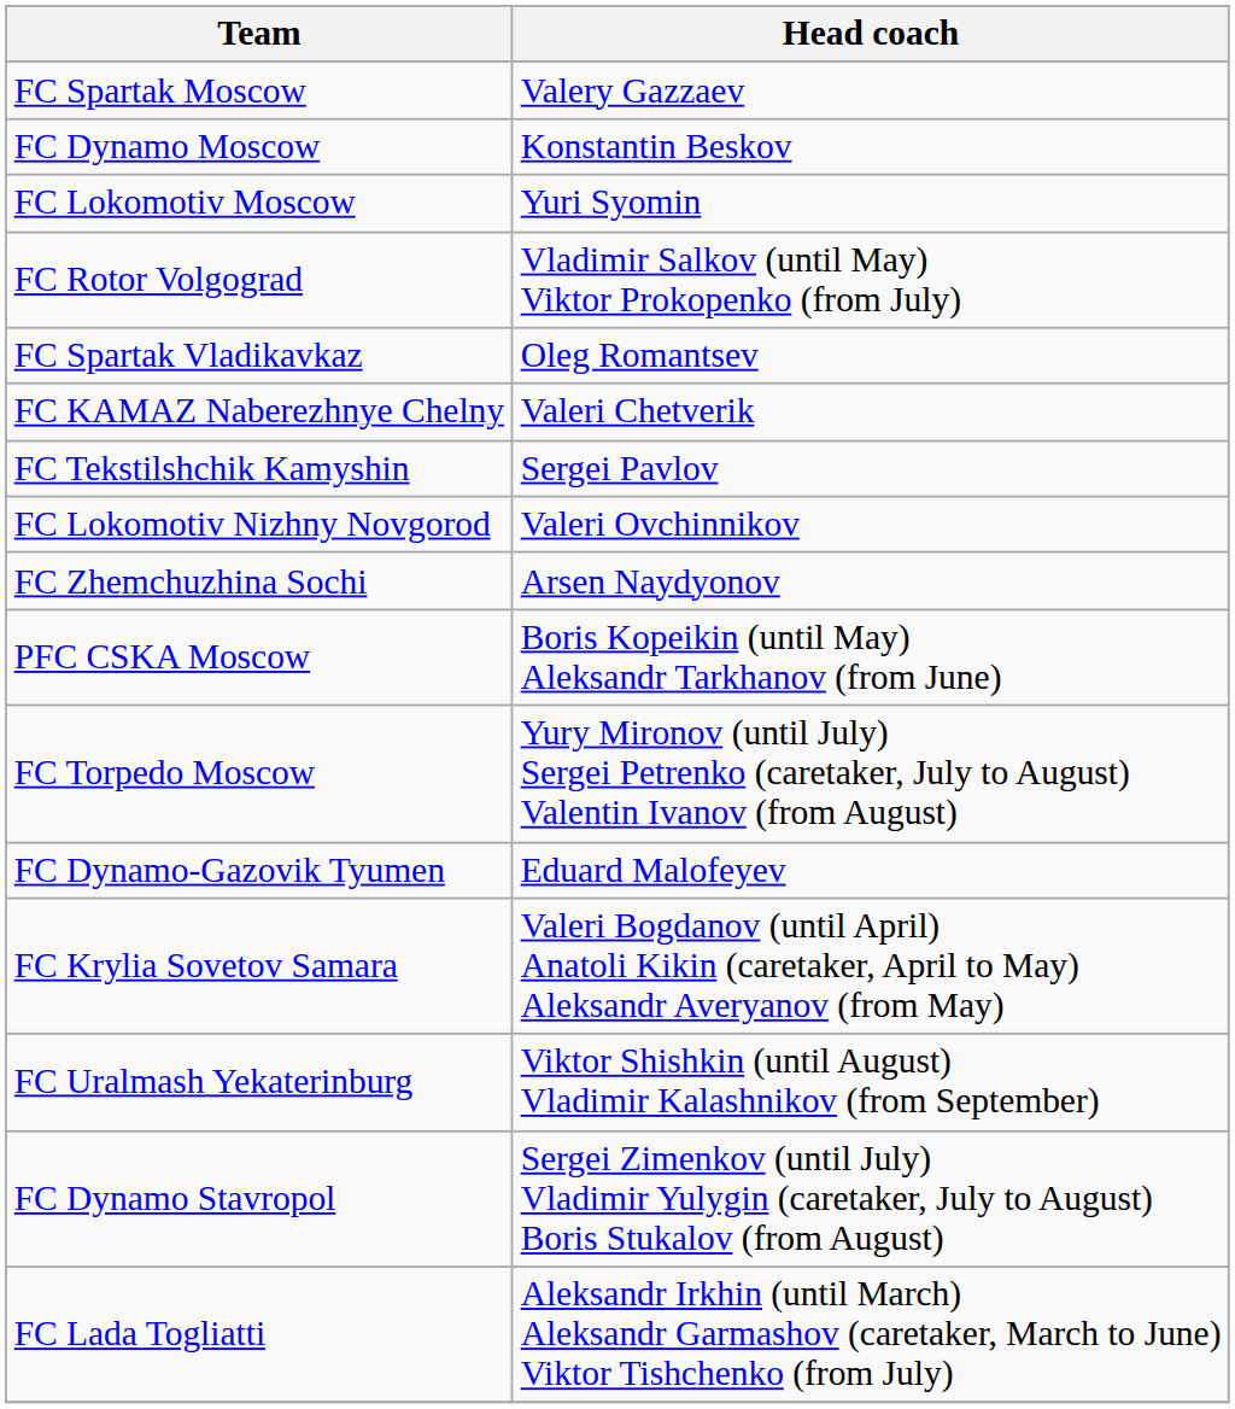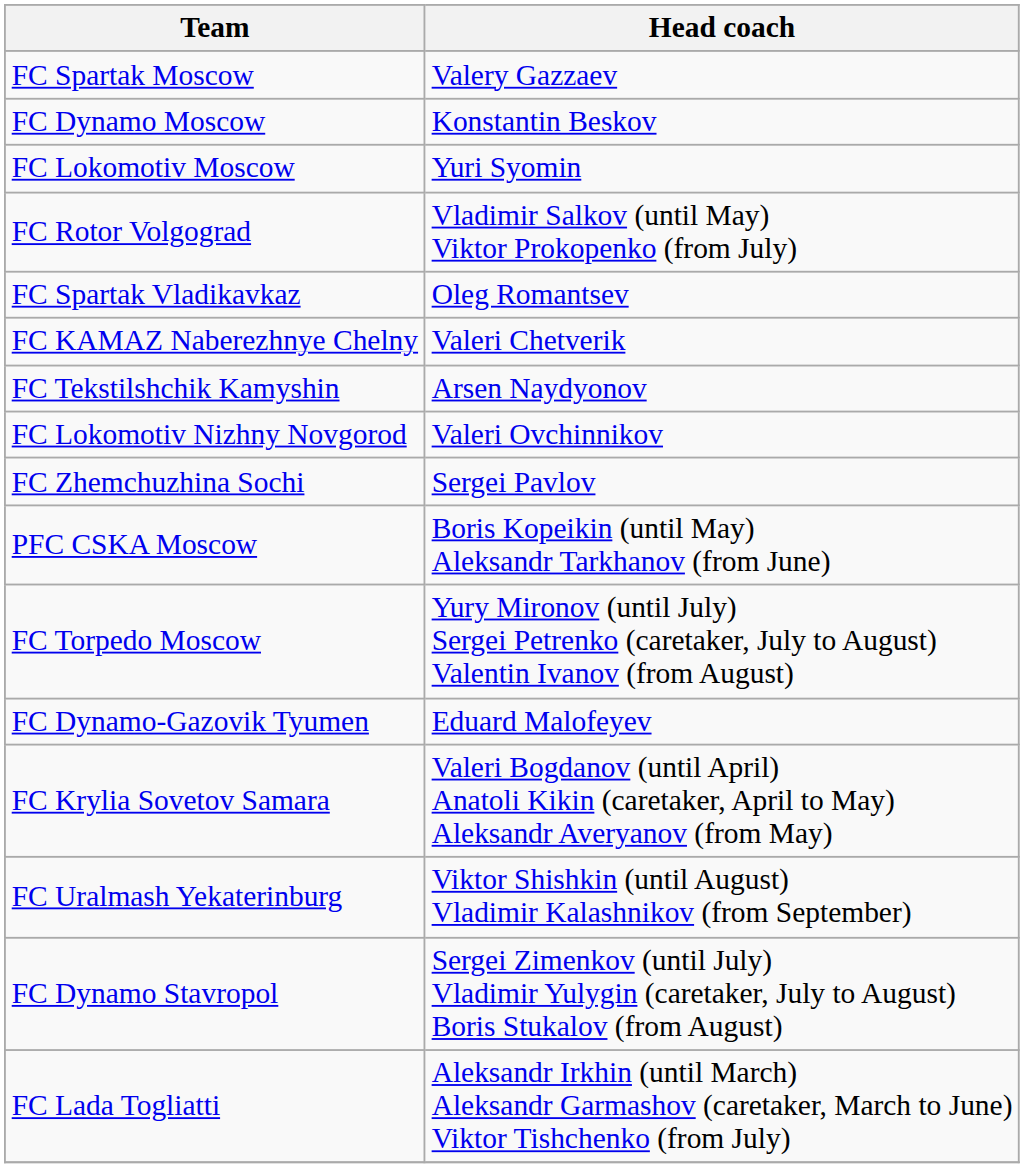FC Tekstilshchik Kamyshin | Head coach: Sergei Pavlov -> Arsen Naydyonov
FC Zhemchuzhina Sochi | Head coach: Arsen Naydyonov -> Sergei Pavlov
